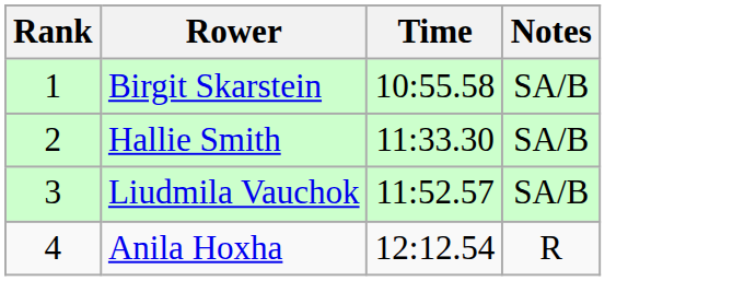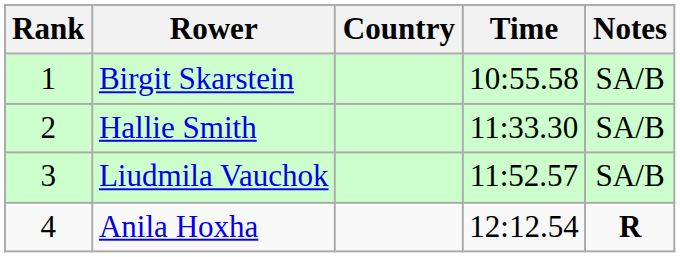+ column: Country
Anila Hoxha | Notes: normal -> bold
